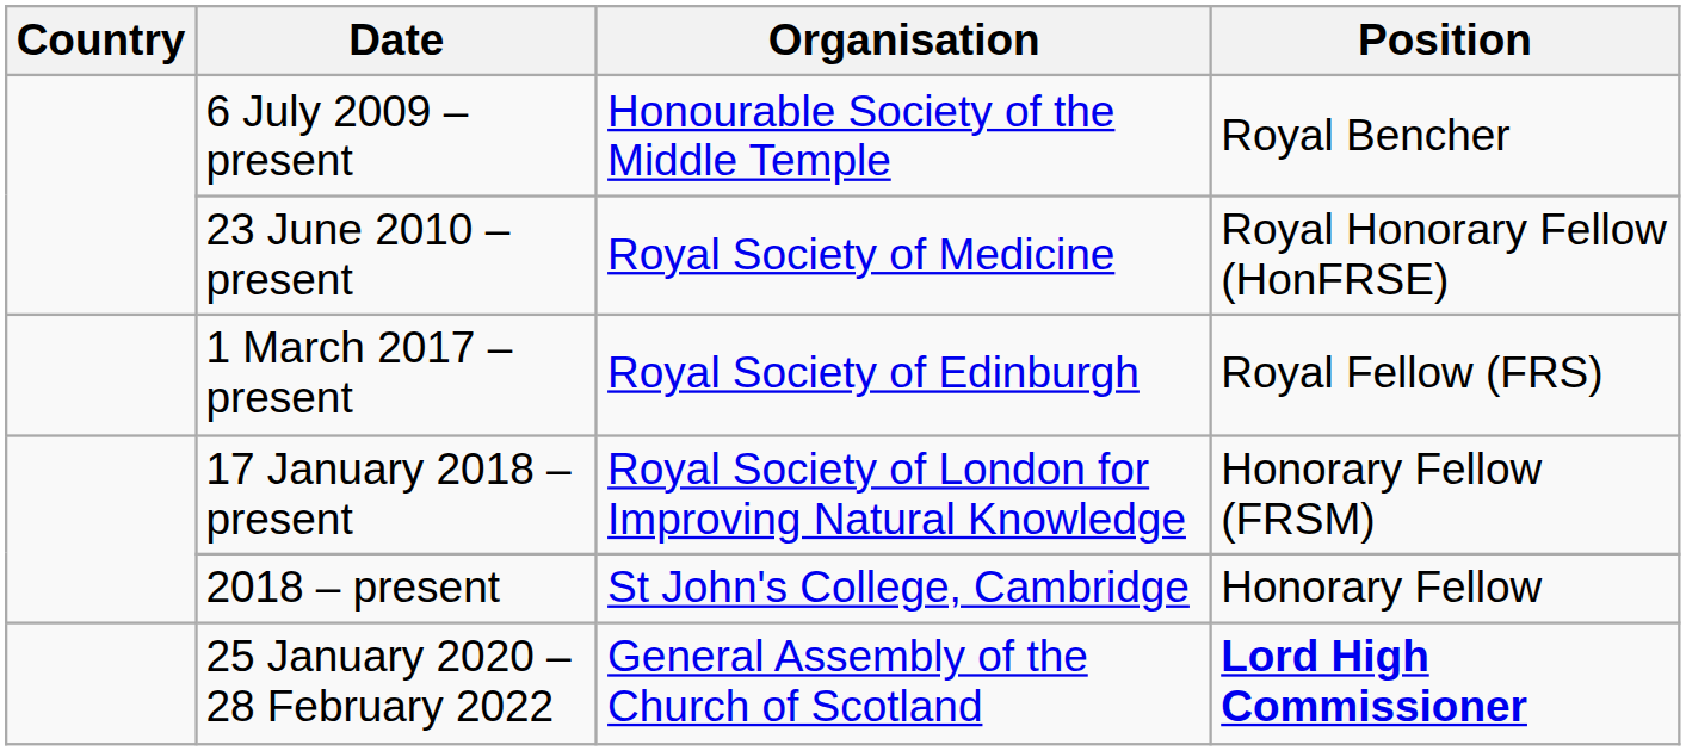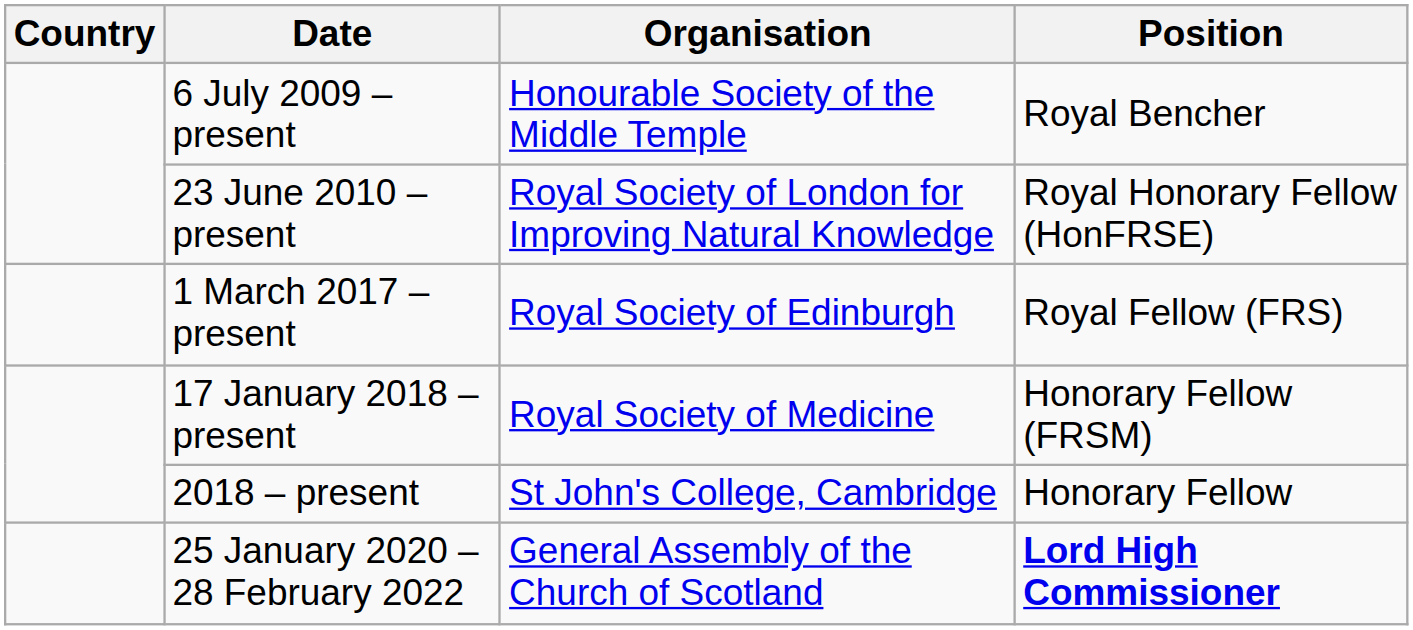23 June 2010 – present | Organisation: Royal Society of Medicine -> Royal Society of London for Improving Natural Knowledge
17 January 2018 – present | Organisation: Royal Society of London for Improving Natural Knowledge -> Royal Society of Medicine
